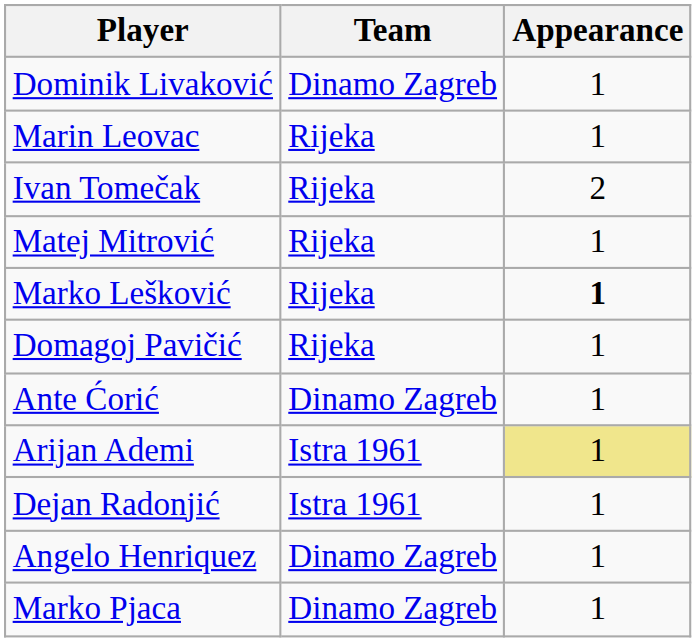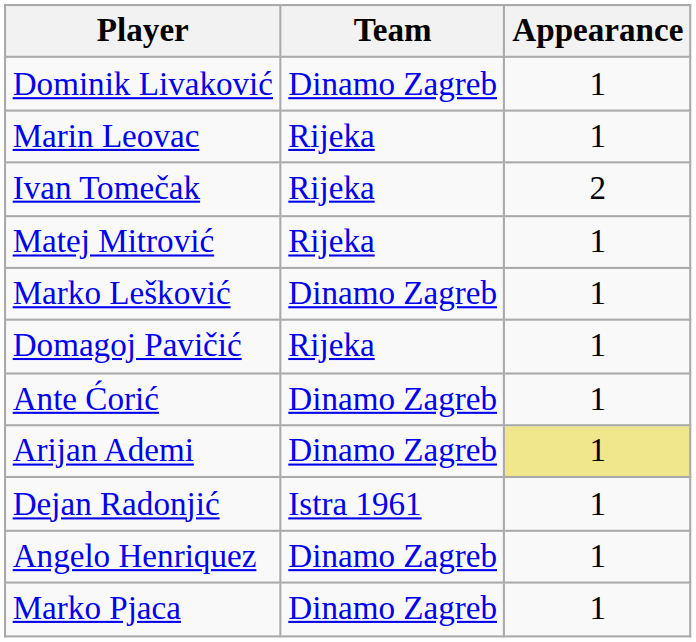Marko Lešković | Team: Rijeka -> Dinamo Zagreb
Marko Lešković | Appearance: bold -> normal
Arijan Ademi | Team: Istra 1961 -> Dinamo Zagreb
